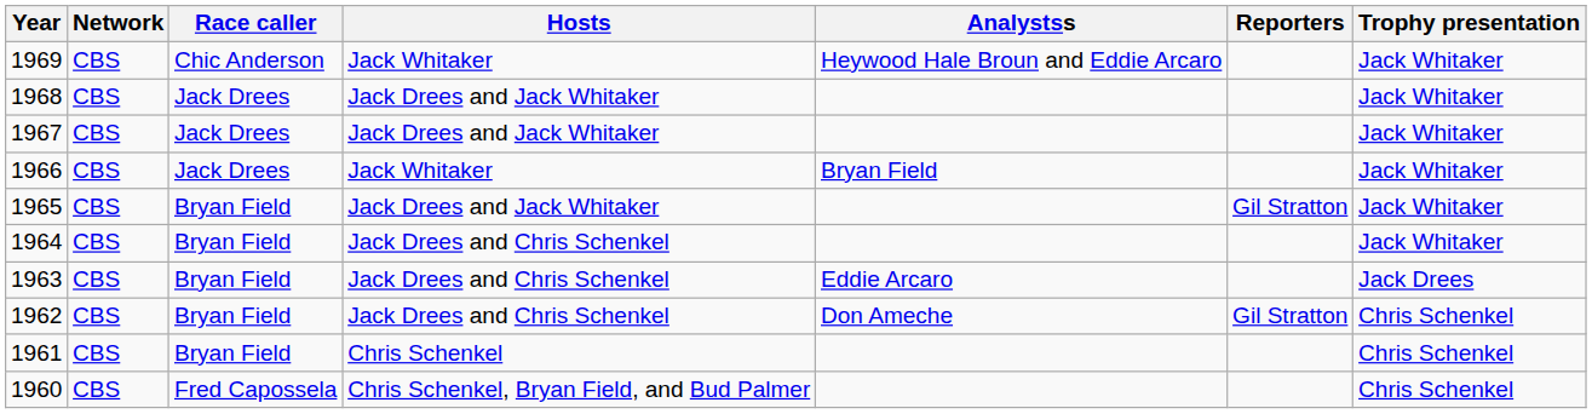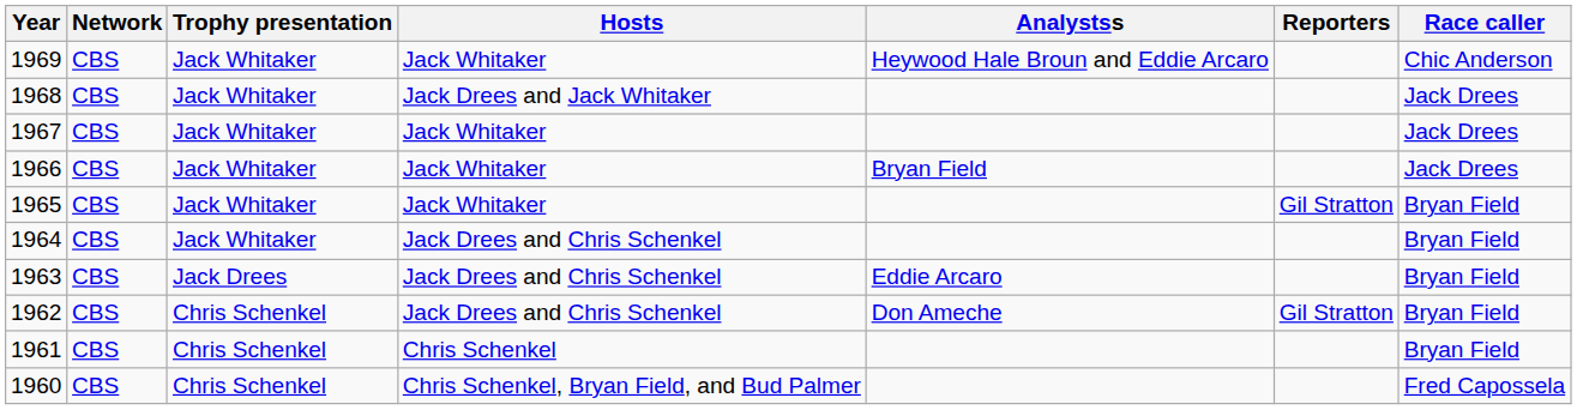columns swapped: Race caller <-> Trophy presentation
1967 | Hosts: Jack Drees and Jack Whitaker -> Jack Whitaker
1965 | Hosts: Jack Drees and Jack Whitaker -> Jack Whitaker
